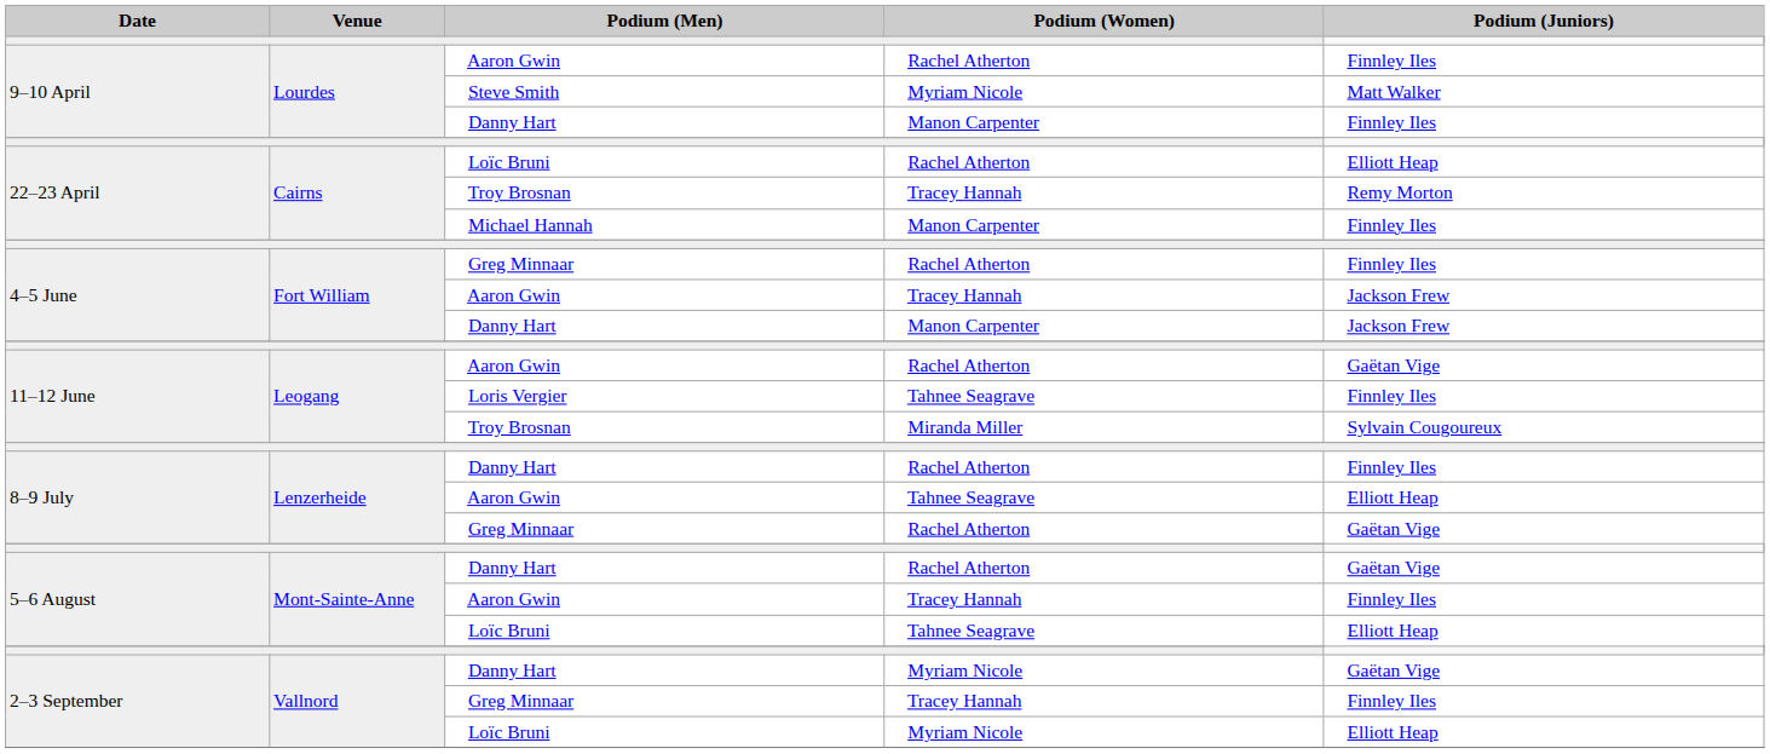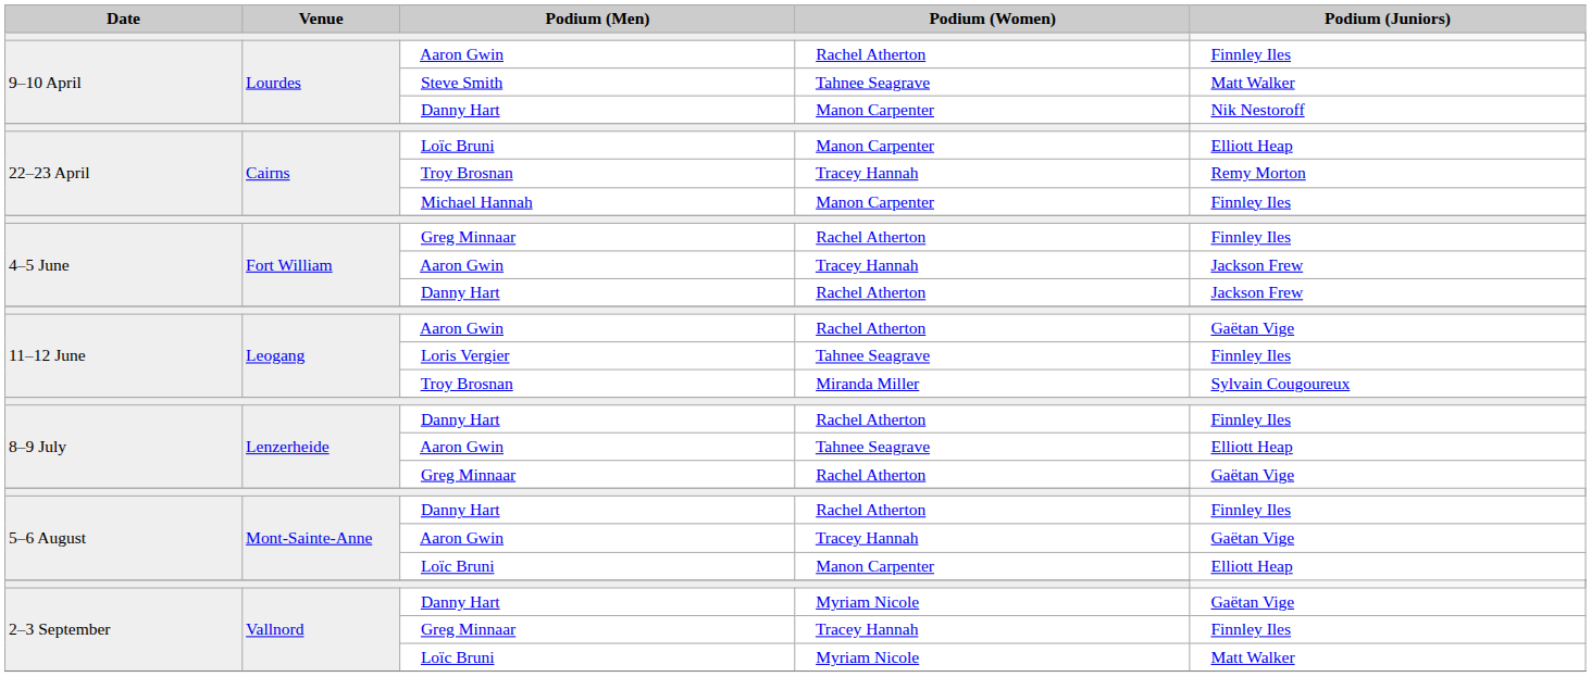Steve Smith | Podium (Women): Myriam Nicole -> Tahnee Seagrave
9–10 April / Danny Hart | Podium (Juniors): Finnley Iles -> Nik Nestoroff
22–23 April / Loïc Bruni | Podium (Women): Rachel Atherton -> Manon Carpenter
4–5 June / Danny Hart | Podium (Women): Manon Carpenter -> Rachel Atherton
5–6 August / Danny Hart | Podium (Juniors): Gaëtan Vige -> Finnley Iles
5–6 August / Aaron Gwin | Podium (Juniors): Finnley Iles -> Gaëtan Vige
5–6 August / Loïc Bruni | Podium (Women): Tahnee Seagrave -> Manon Carpenter
2–3 September / Loïc Bruni | Podium (Juniors): Elliott Heap -> Matt Walker
